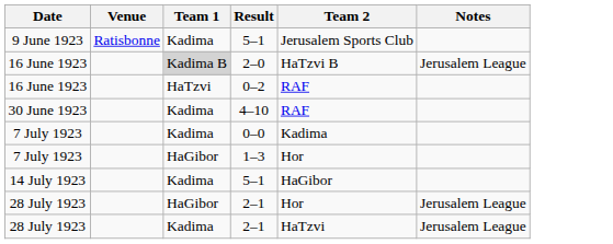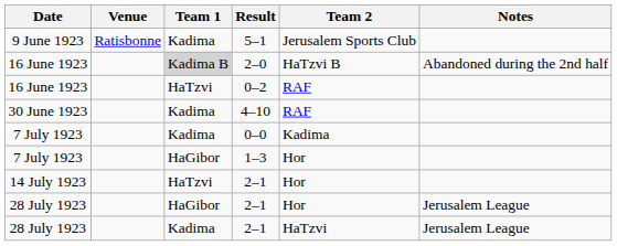2–0 | Notes: Jerusalem League -> Abandoned during the 2nd half
- row: 14 July 1923 | Kadima | 5–1 | HaGibor
+ row: 14 July 1923 | HaTzvi | 2–1 | Hor
